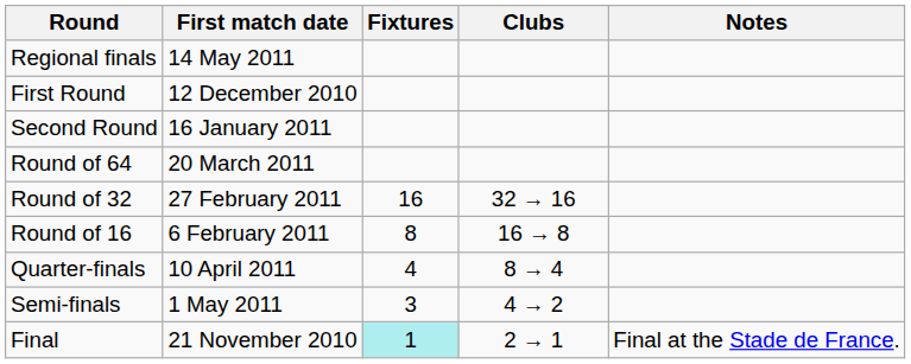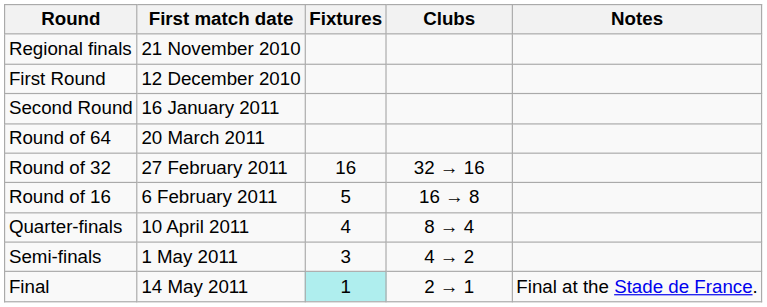Regional finals | First match date: 14 May 2011 -> 21 November 2010
Round of 16 | Fixtures: 8 -> 5
Final | First match date: 21 November 2010 -> 14 May 2011
